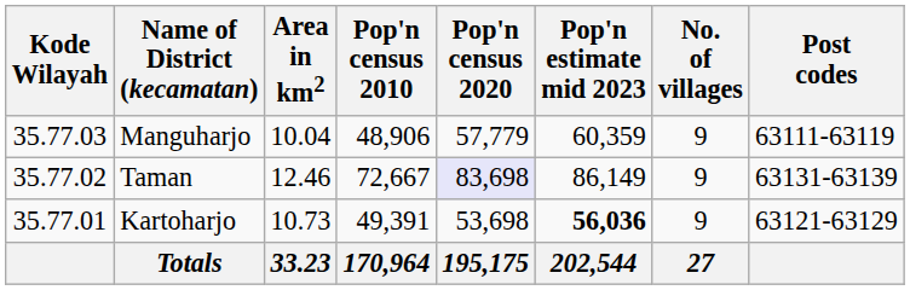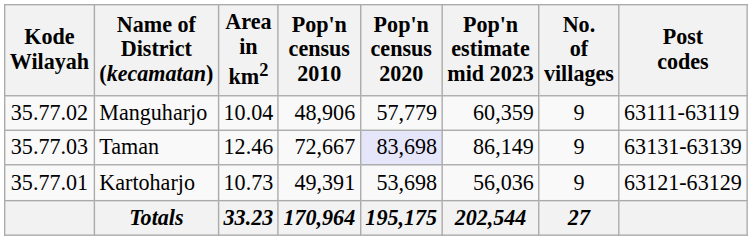Manguharjo | Kode Wilayah: 35.77.03 -> 35.77.02
Taman | Kode Wilayah: 35.77.02 -> 35.77.03
Kartoharjo | Pop'n estimate mid 2023: bold -> normal
